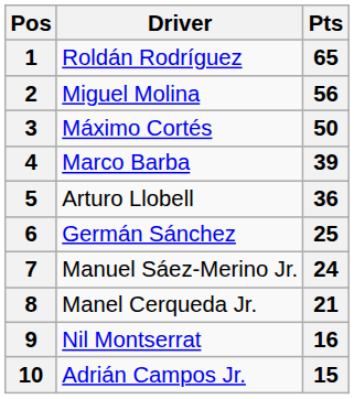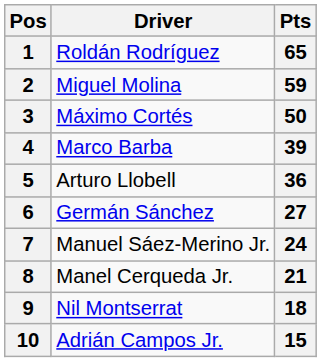2 | Pts: 56 -> 59
6 | Pts: 25 -> 27
9 | Pts: 16 -> 18
